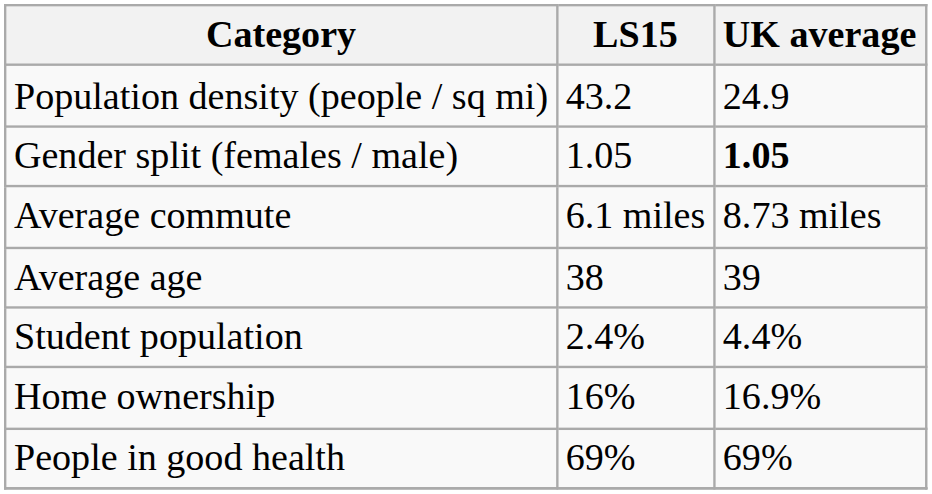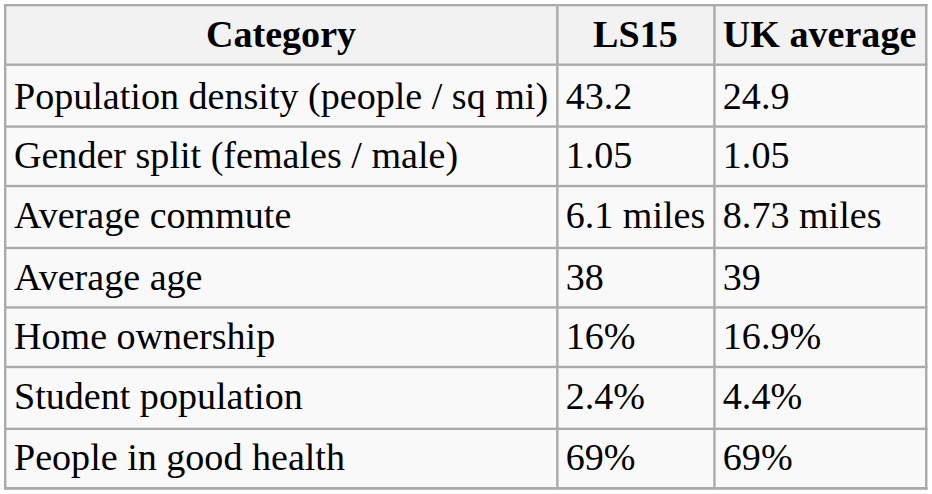Gender split (females / male) | UK average: bold -> normal
rows swapped: Home ownership <-> Student population
